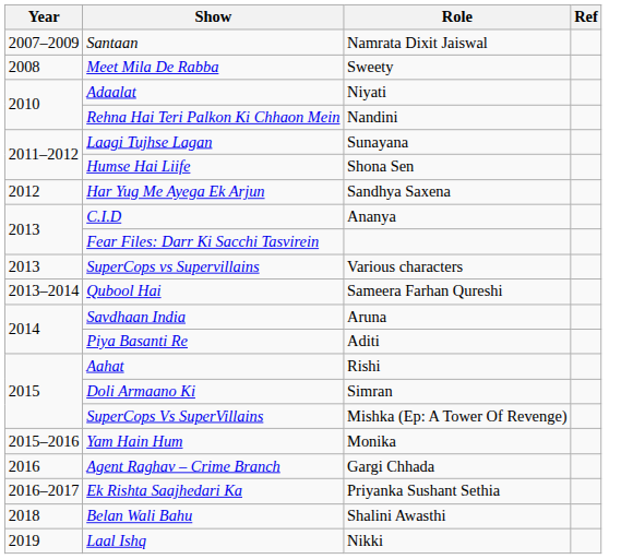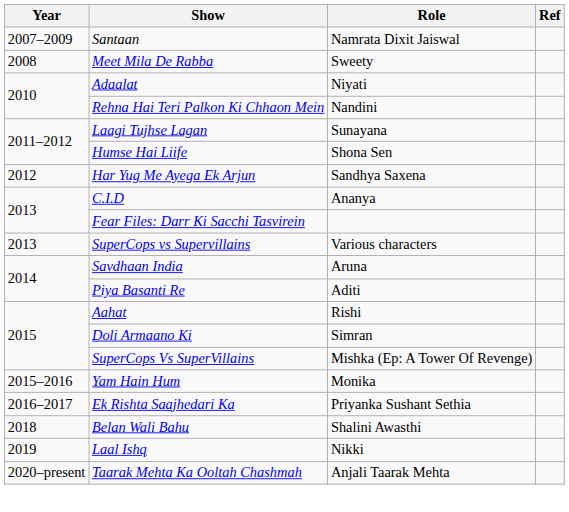- row: 2013–2014 | Qubool Hai | Sameera Farhan Qureshi
- row: 2016 | Agent Raghav – Crime Branch | Gargi Chhada
+ row: 2020–present | Taarak Mehta Ka Ooltah Chashmah | Anjali Taarak Mehta
